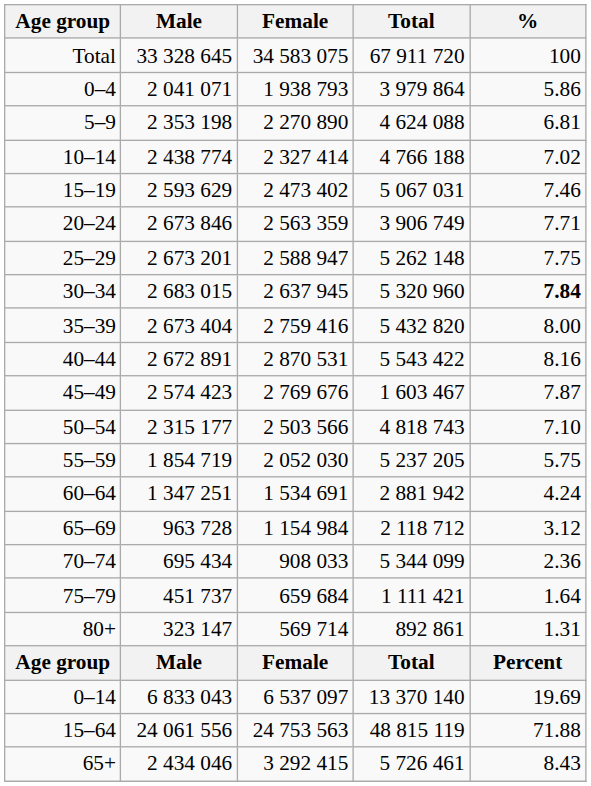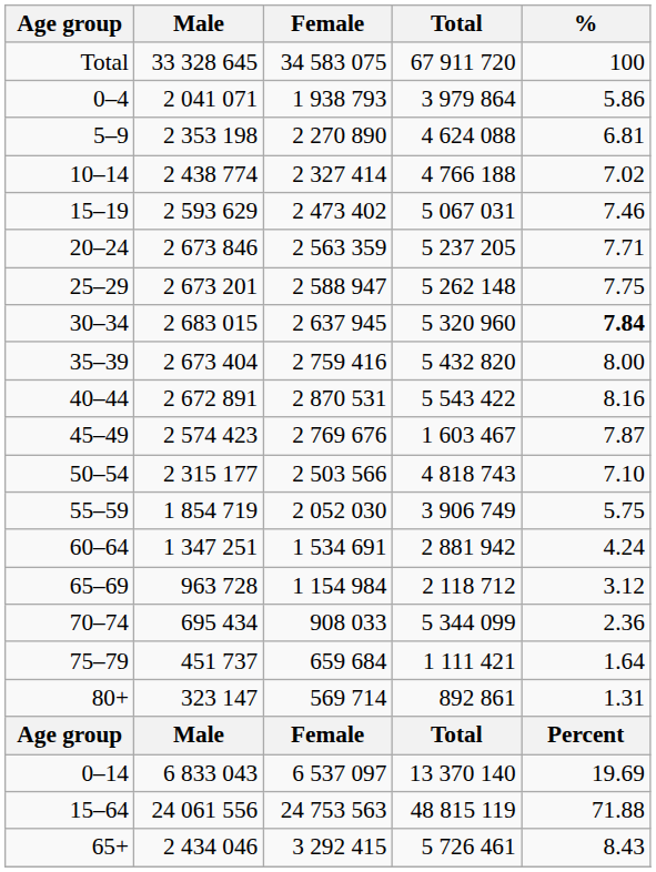20–24 | Total: 3 906 749 -> 5 237 205
55–59 | Total: 5 237 205 -> 3 906 749
